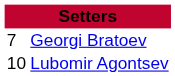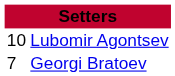rows swapped: Georgi Bratoev <-> Lubomir Agontsev
